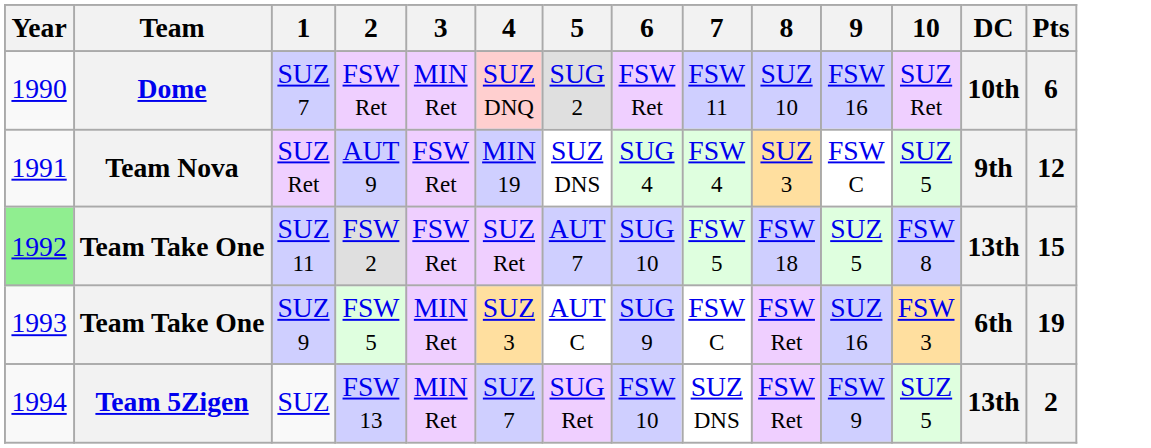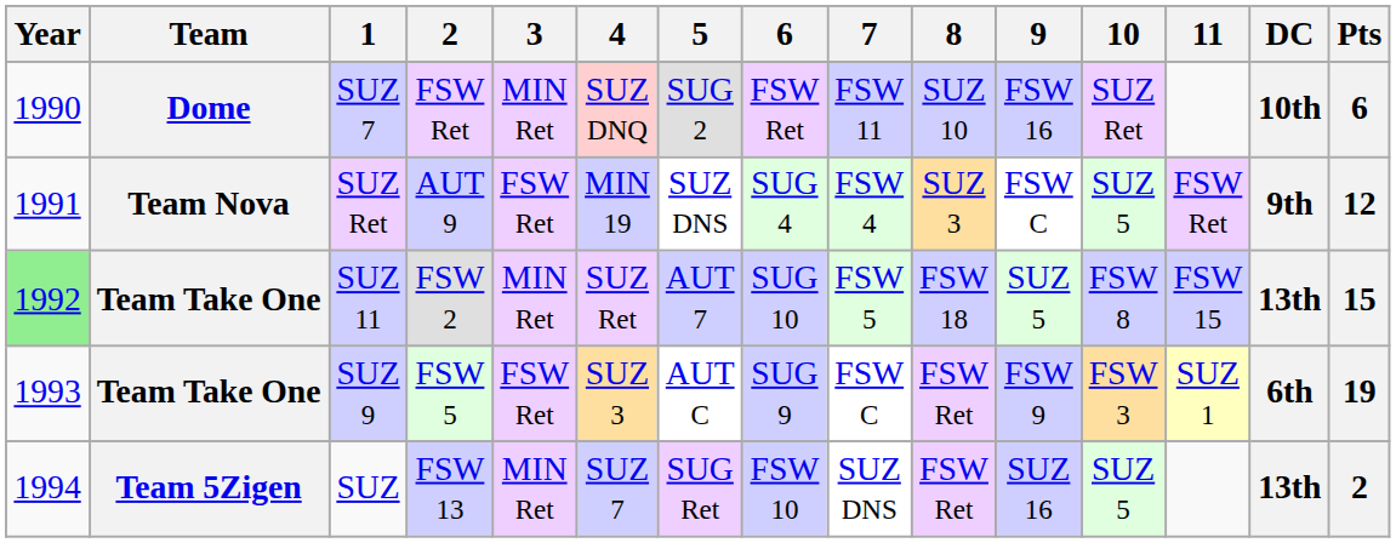+ column: 11 | FSW Ret | FSW 15 | SUZ 1
SUZ 11 | 3: FSW Ret -> MIN Ret
SUZ 9 | 3: MIN Ret -> FSW Ret
SUZ 9 | 9: SUZ 16 -> FSW 9
SUZ | 9: FSW 9 -> SUZ 16
